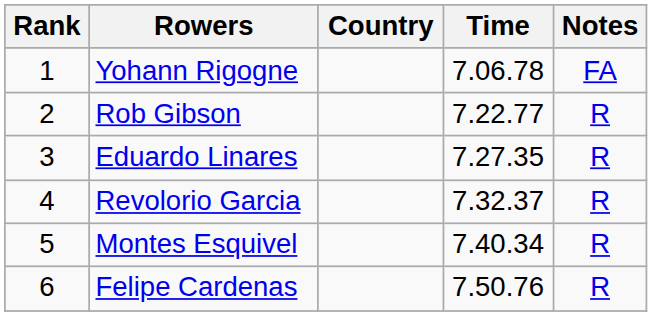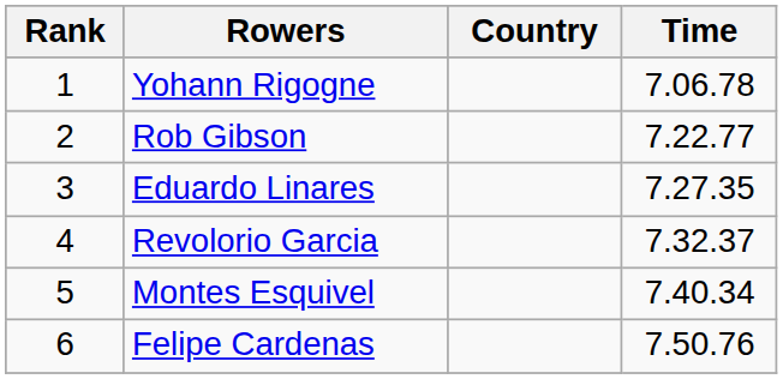- column: Notes | FA | R | R | R | R | R
